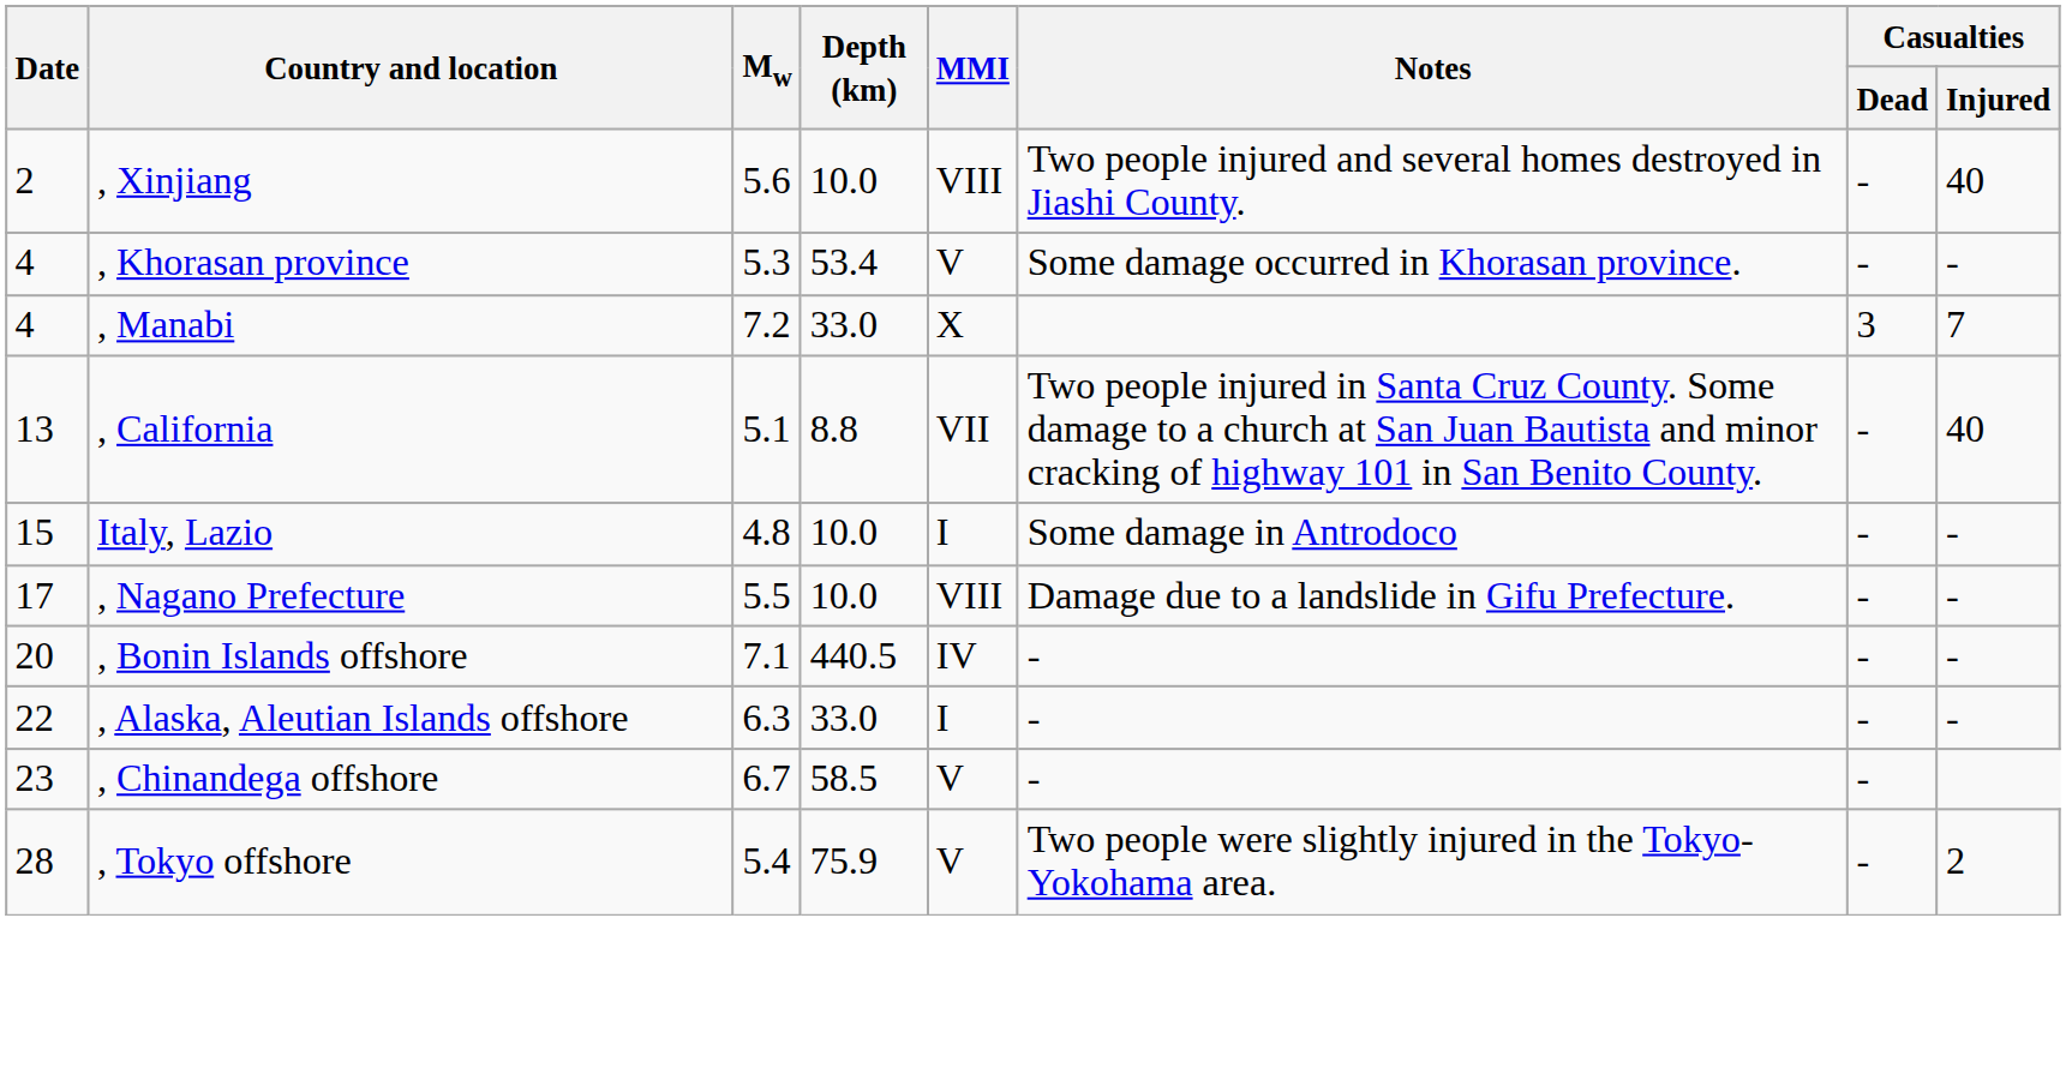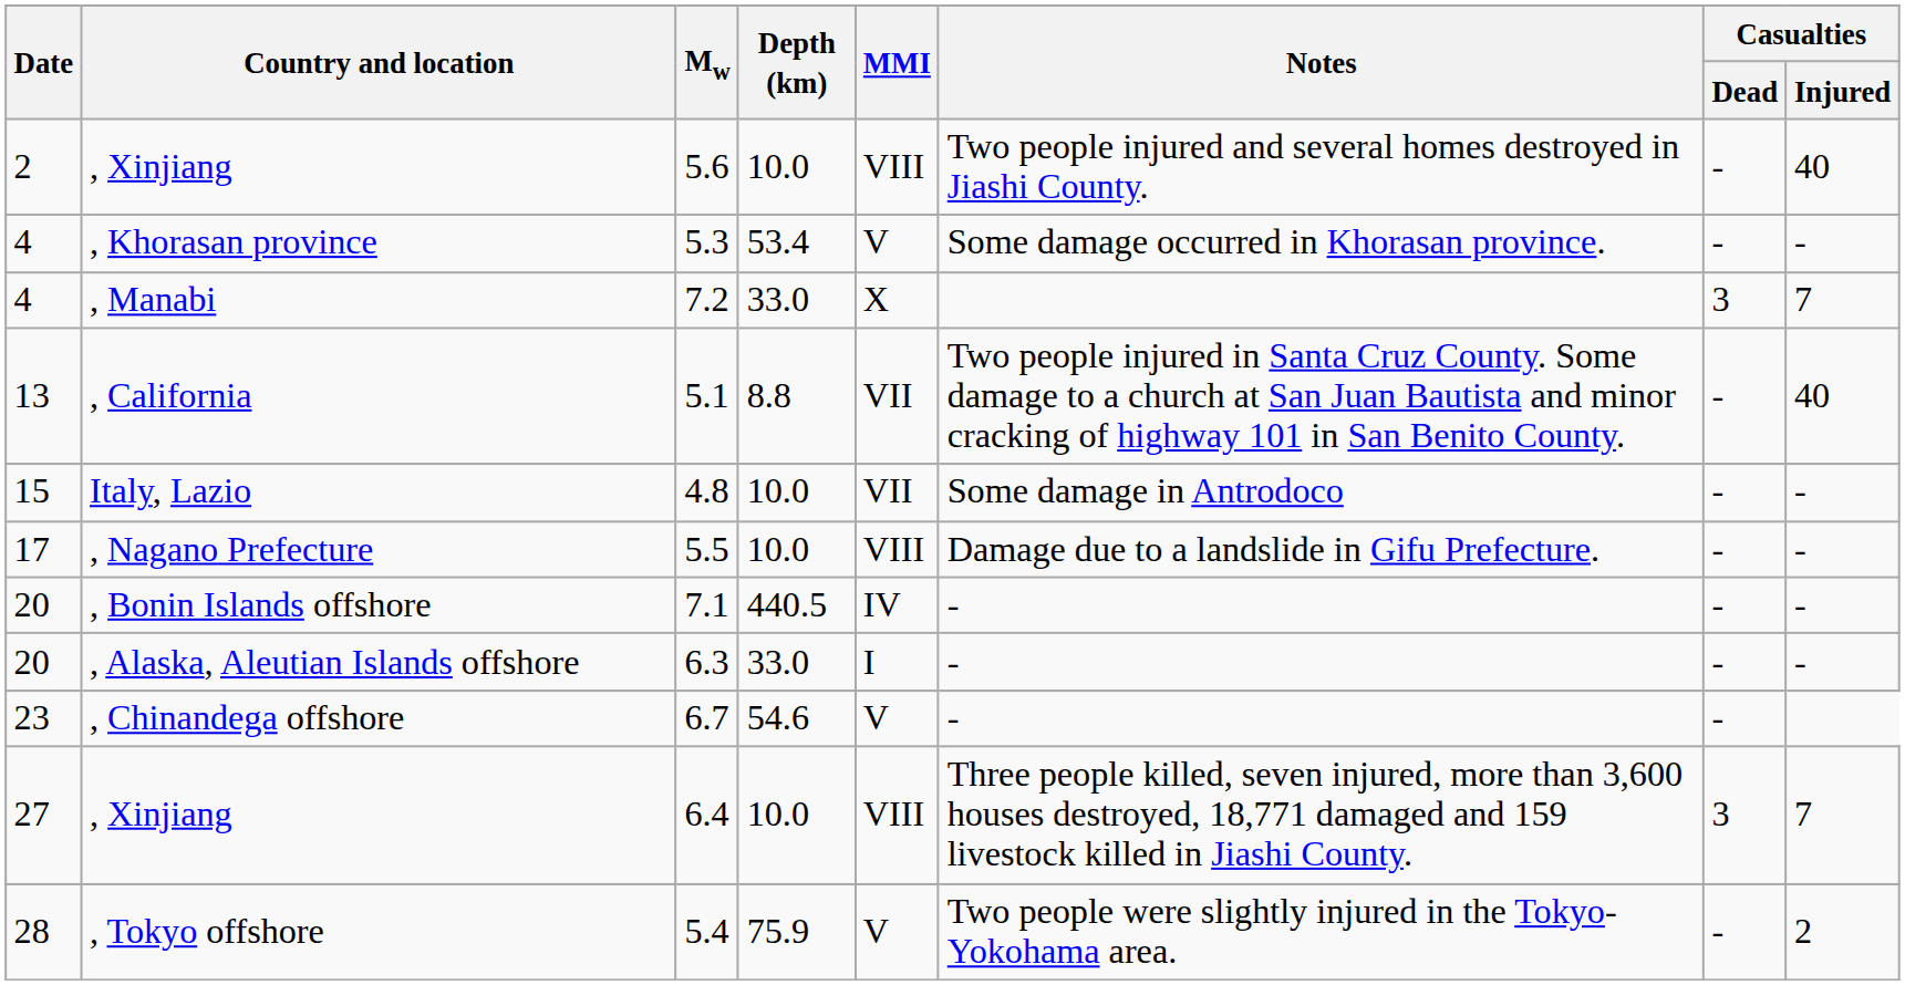Italy, Lazio | MMI: I -> VII
, Alaska, Aleutian Islands offshore | Date: 22 -> 20
, Chinandega offshore | Depth (km): 58.5 -> 54.6
+ row: 27 | , Xinjiang | 6.4 | 10.0 | VIII | Three people killed, seven injured, more than 3,600 houses destroyed, 18,771 damaged and 159 livestock killed in Jiashi County. | 3 | 7
